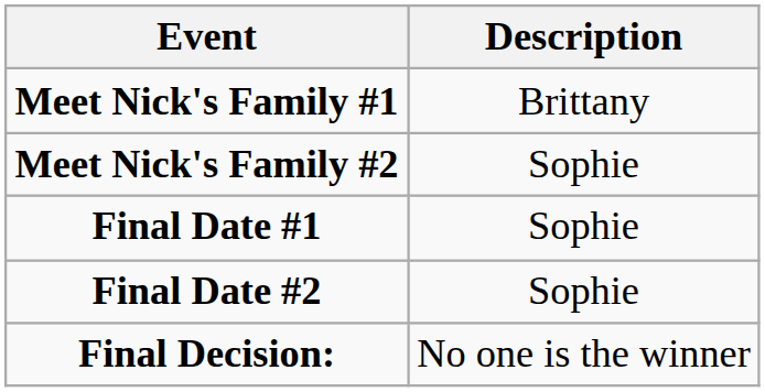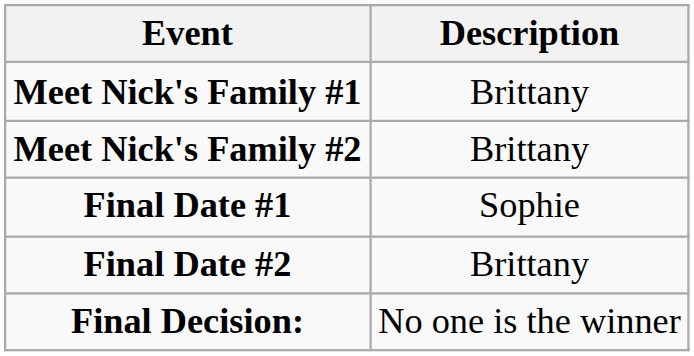Meet Nick's Family #2 | Description: Sophie -> Brittany
Final Date #2 | Description: Sophie -> Brittany
